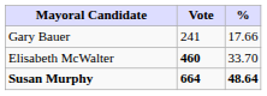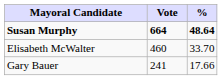rows swapped: Susan Murphy <-> Gary Bauer
Elisabeth McWalter | Vote: bold -> normal
